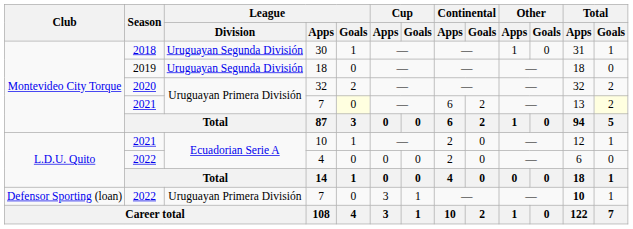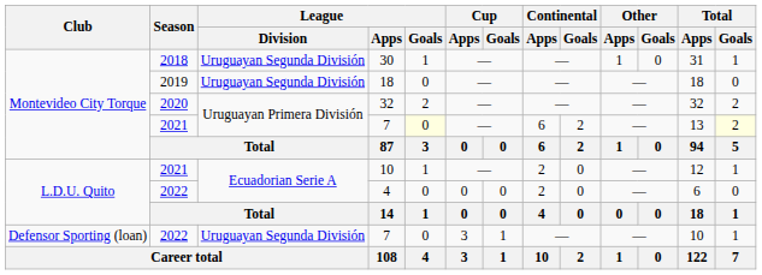2022 / 7 | League / Division: Uruguayan Primera División -> Uruguayan Segunda División
2022 / 7 | Total / Apps: bold -> normal
